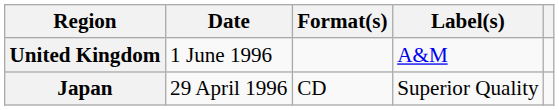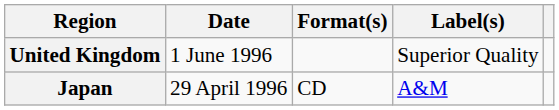United Kingdom | Label(s): A&M -> Superior Quality
Japan | Label(s): Superior Quality -> A&M
